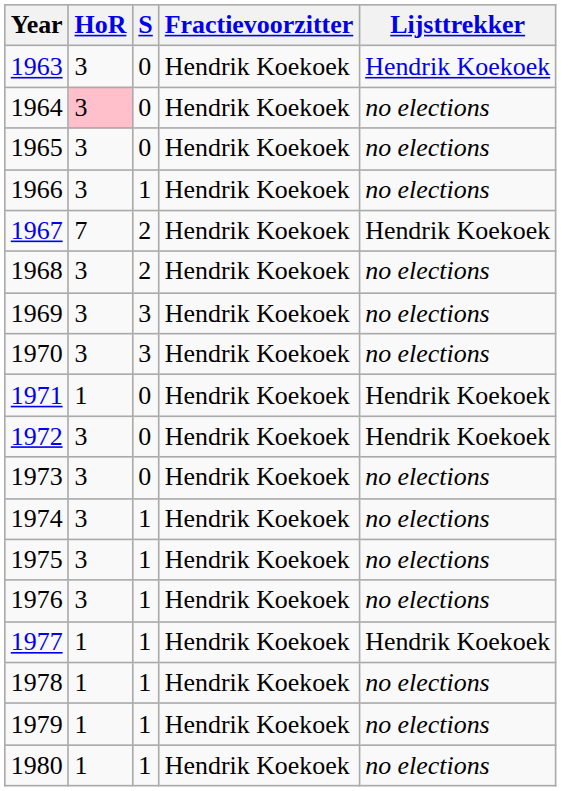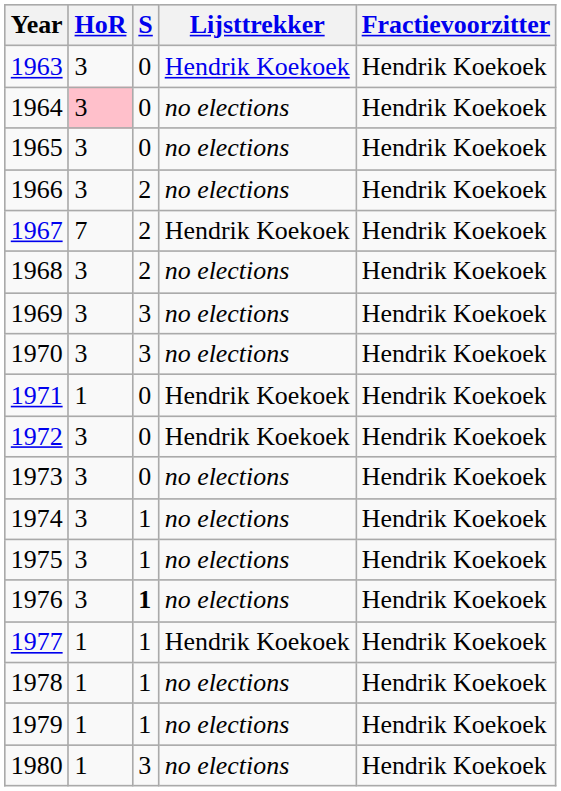columns swapped: Lijsttrekker <-> Fractievoorzitter
1966 | S: 1 -> 2
1976 | S: normal -> bold
1980 | S: 1 -> 3
